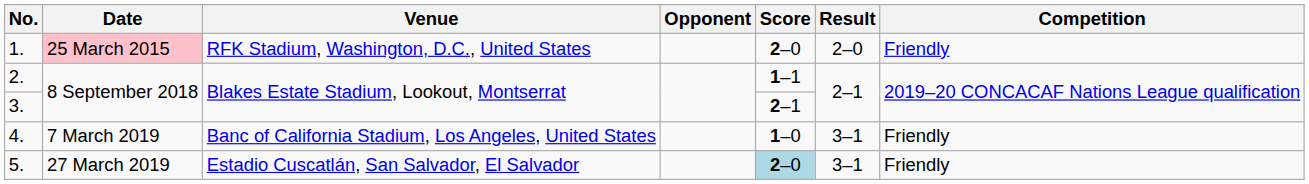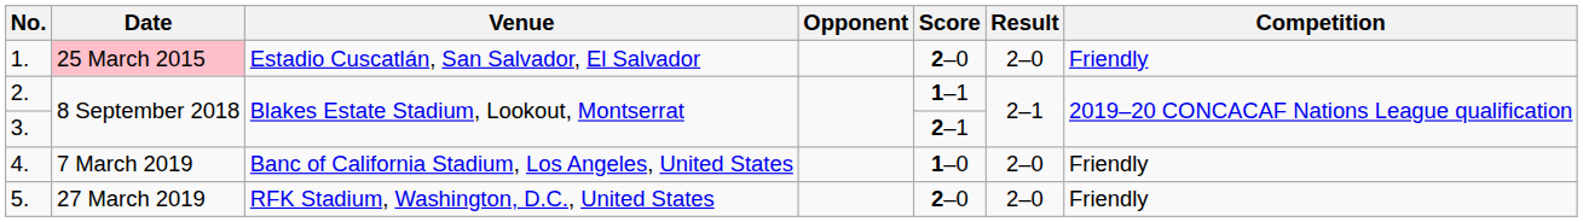1. | Venue: RFK Stadium, Washington, D.C., United States -> Estadio Cuscatlán, San Salvador, El Salvador
4. | Result: 3–1 -> 2–0
5. | Venue: Estadio Cuscatlán, San Salvador, El Salvador -> RFK Stadium, Washington, D.C., United States
5. | Score: lightblue background -> no background
5. | Result: 3–1 -> 2–0
